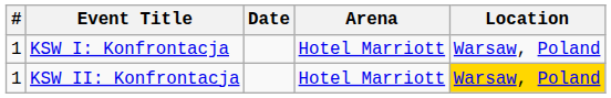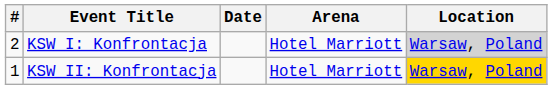KSW I: Konfrontacja | #: 1 -> 2
KSW I: Konfrontacja | Location: no background -> lightgrey background
